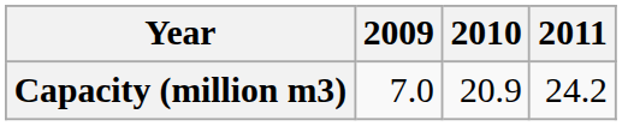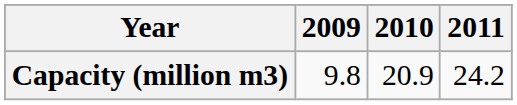Capacity (million m3) | 2009: 7.0 -> 9.8
